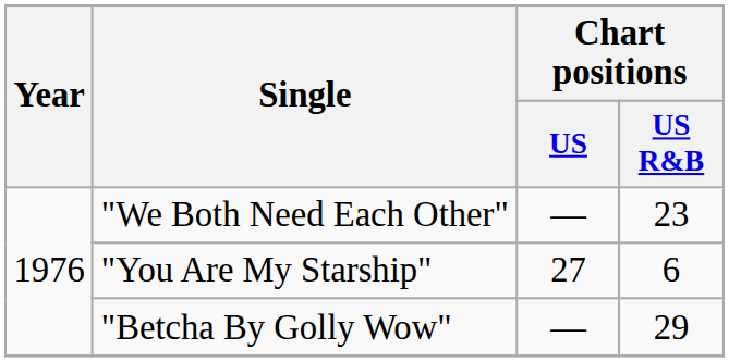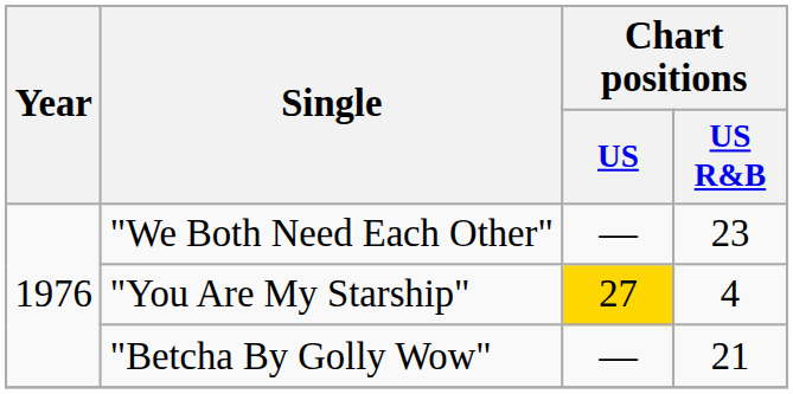"You Are My Starship" | Chart positions / US: no background -> gold background
"You Are My Starship" | Chart positions / US R&B: 6 -> 4
"Betcha By Golly Wow" | Chart positions / US R&B: 29 -> 21
